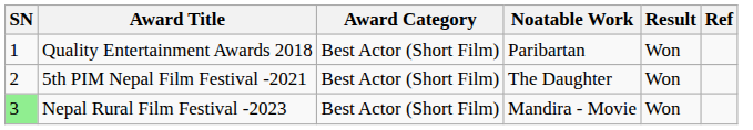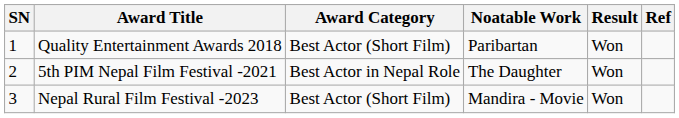5th PIM Nepal Film Festival -2021 | Award Category: Best Actor (Short Film) -> Best Actor in Nepal Role
Nepal Rural Film Festival -2023 | SN: lightgreen background -> no background
